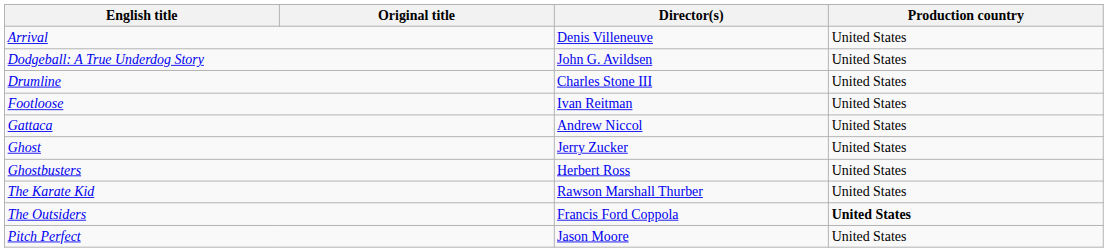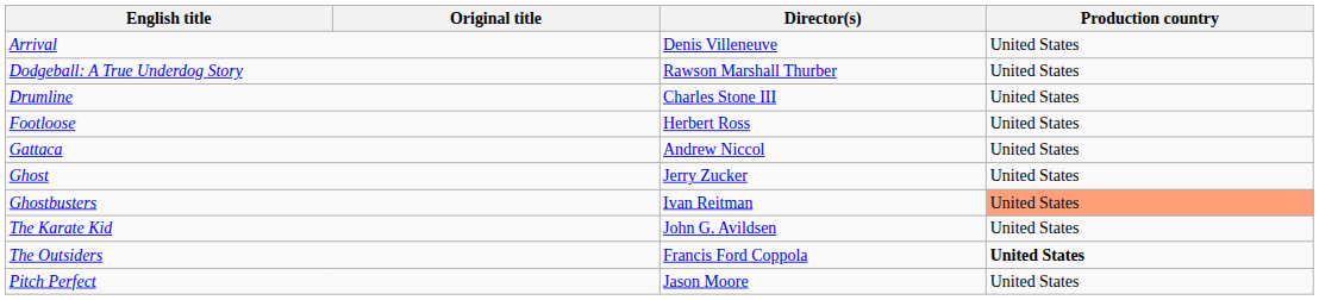Dodgeball: A True Underdog Story | Director(s): John G. Avildsen -> Rawson Marshall Thurber
Footloose | Director(s): Ivan Reitman -> Herbert Ross
Ghostbusters | Director(s): Herbert Ross -> Ivan Reitman
Ghostbusters | Production country: no background -> lightsalmon background
The Karate Kid | Director(s): Rawson Marshall Thurber -> John G. Avildsen
